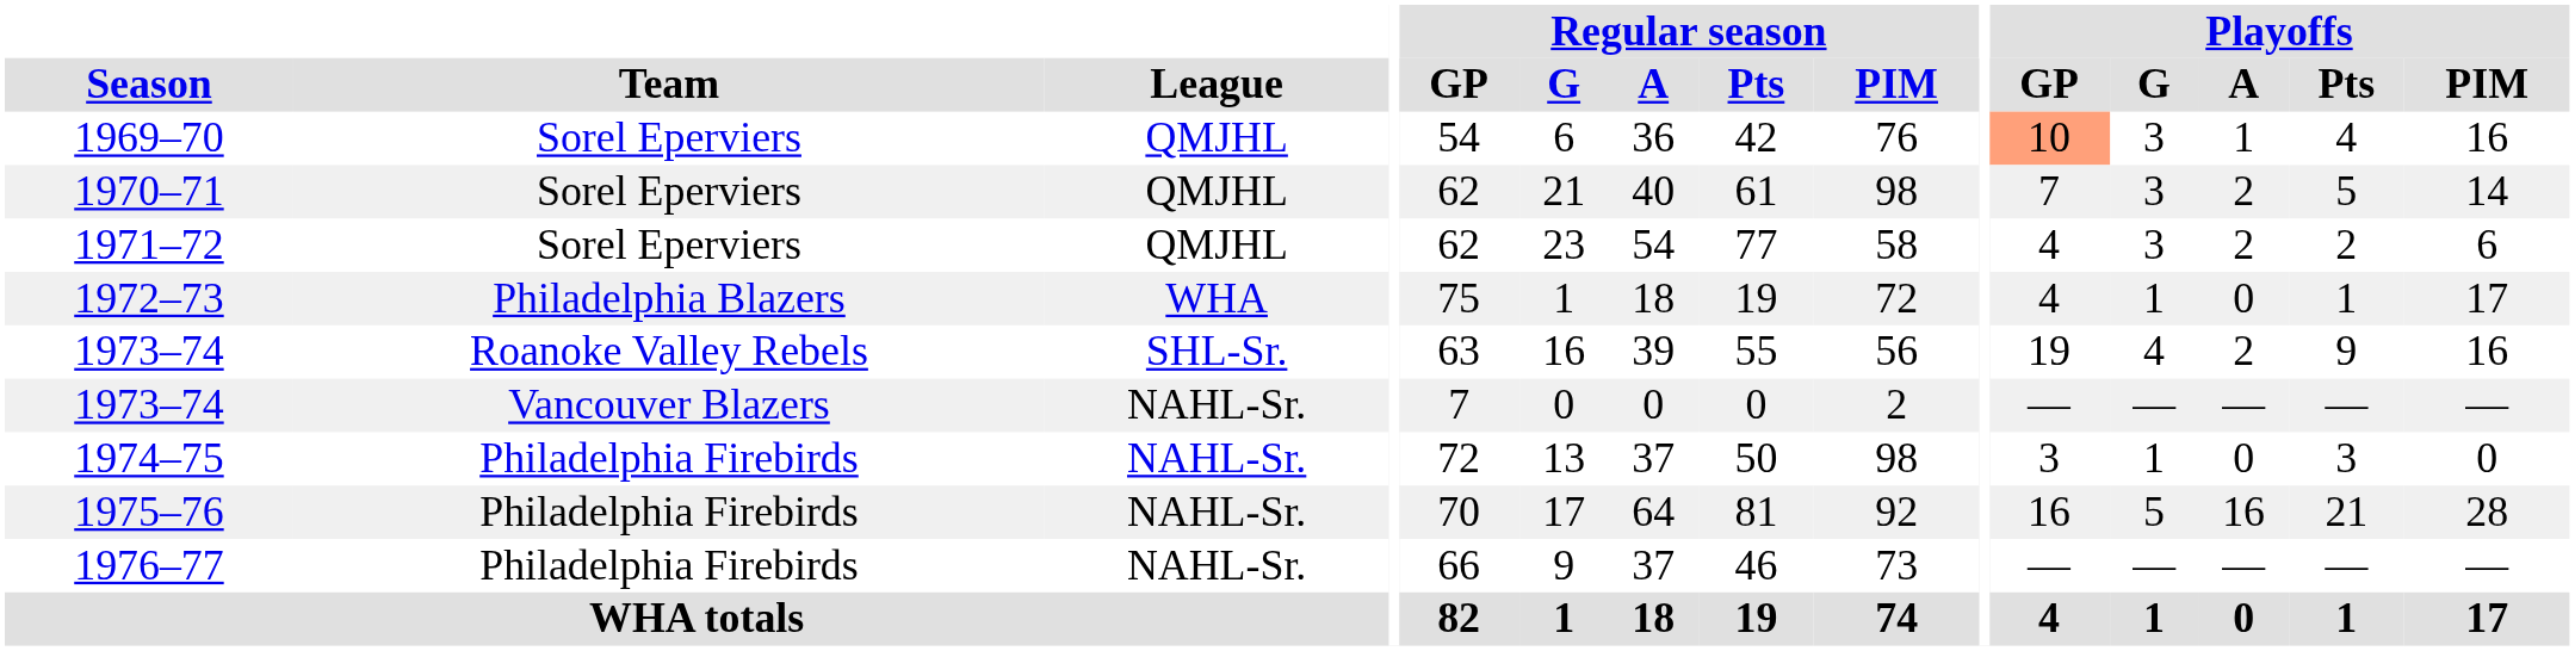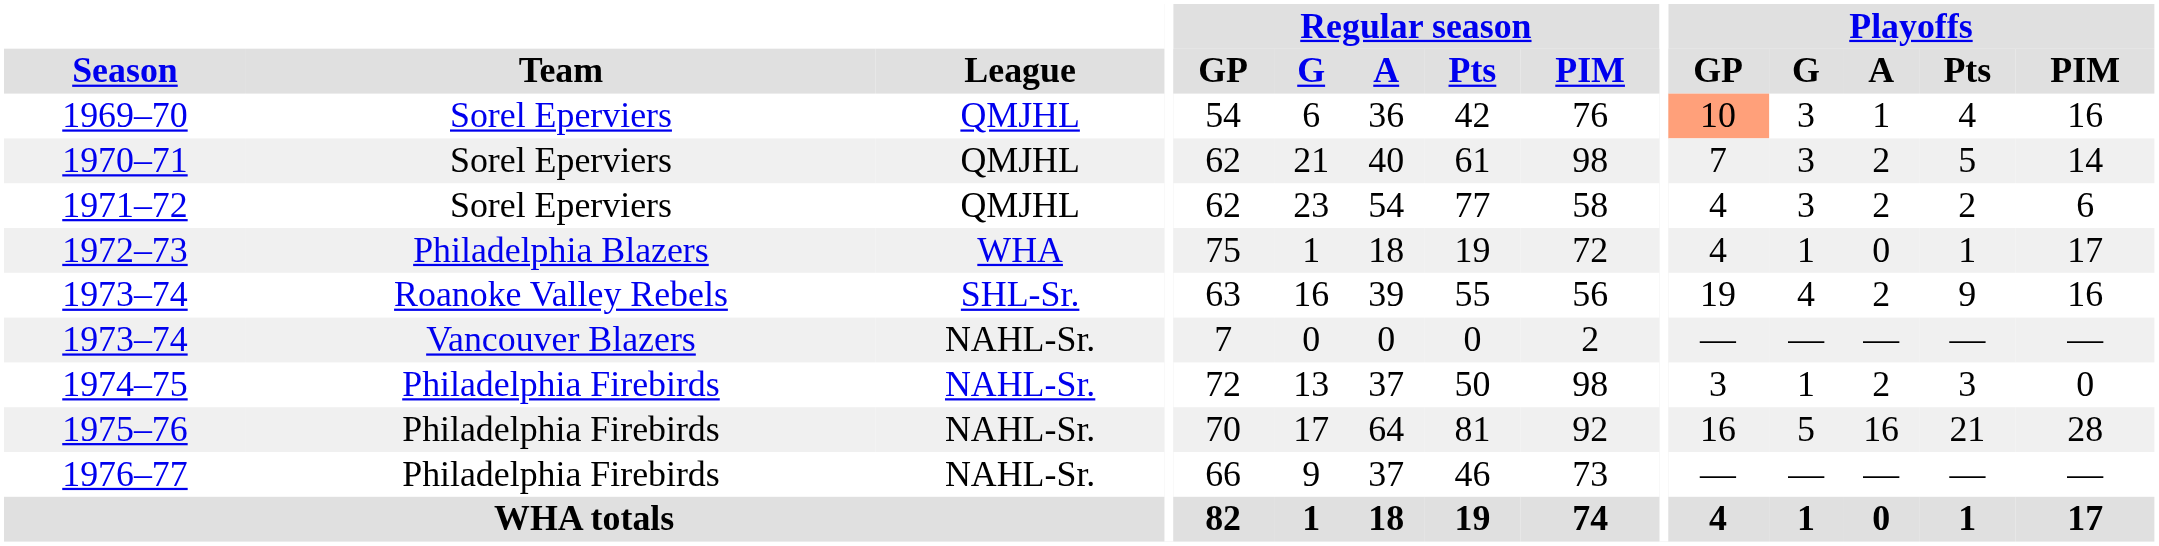1974–75 | Playoffs / A: 0 -> 2
